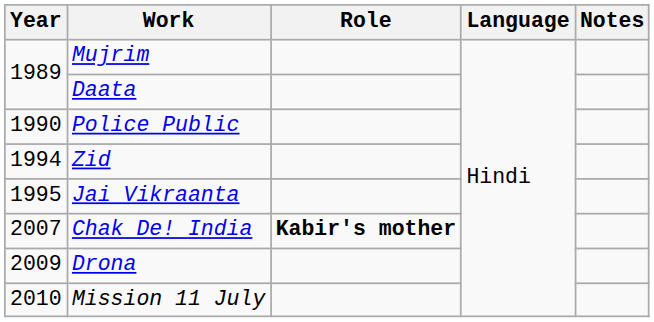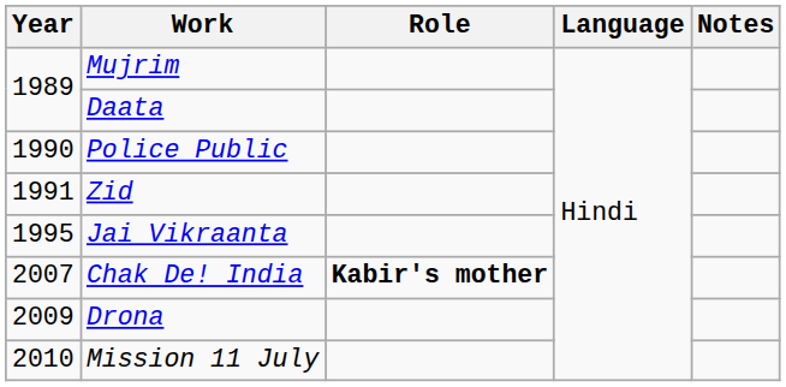Zid | Year: 1994 -> 1991
